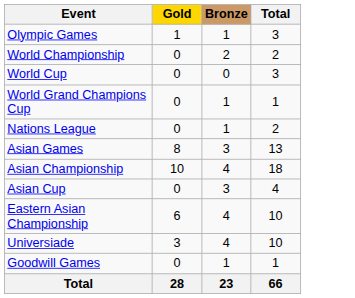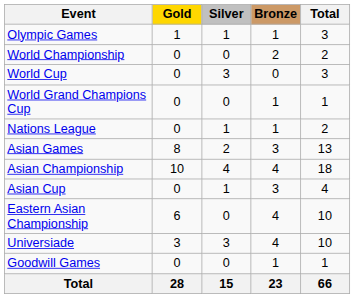+ column: Silver | 1 | 0 | 3 | 0 | 1 | 2 | 4 | 1 | 0 | 3 | 0 | 15
